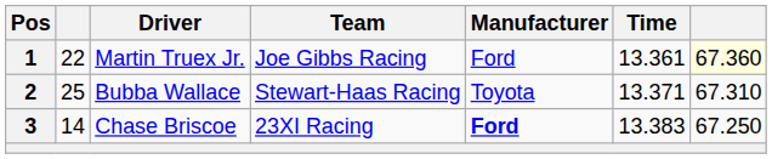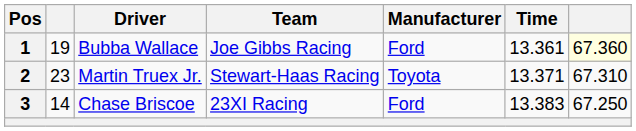1 | column 2: 22 -> 19
1 | Driver: Martin Truex Jr. -> Bubba Wallace
2 | column 2: 25 -> 23
2 | Driver: Bubba Wallace -> Martin Truex Jr.
3 | Manufacturer: bold -> normal
